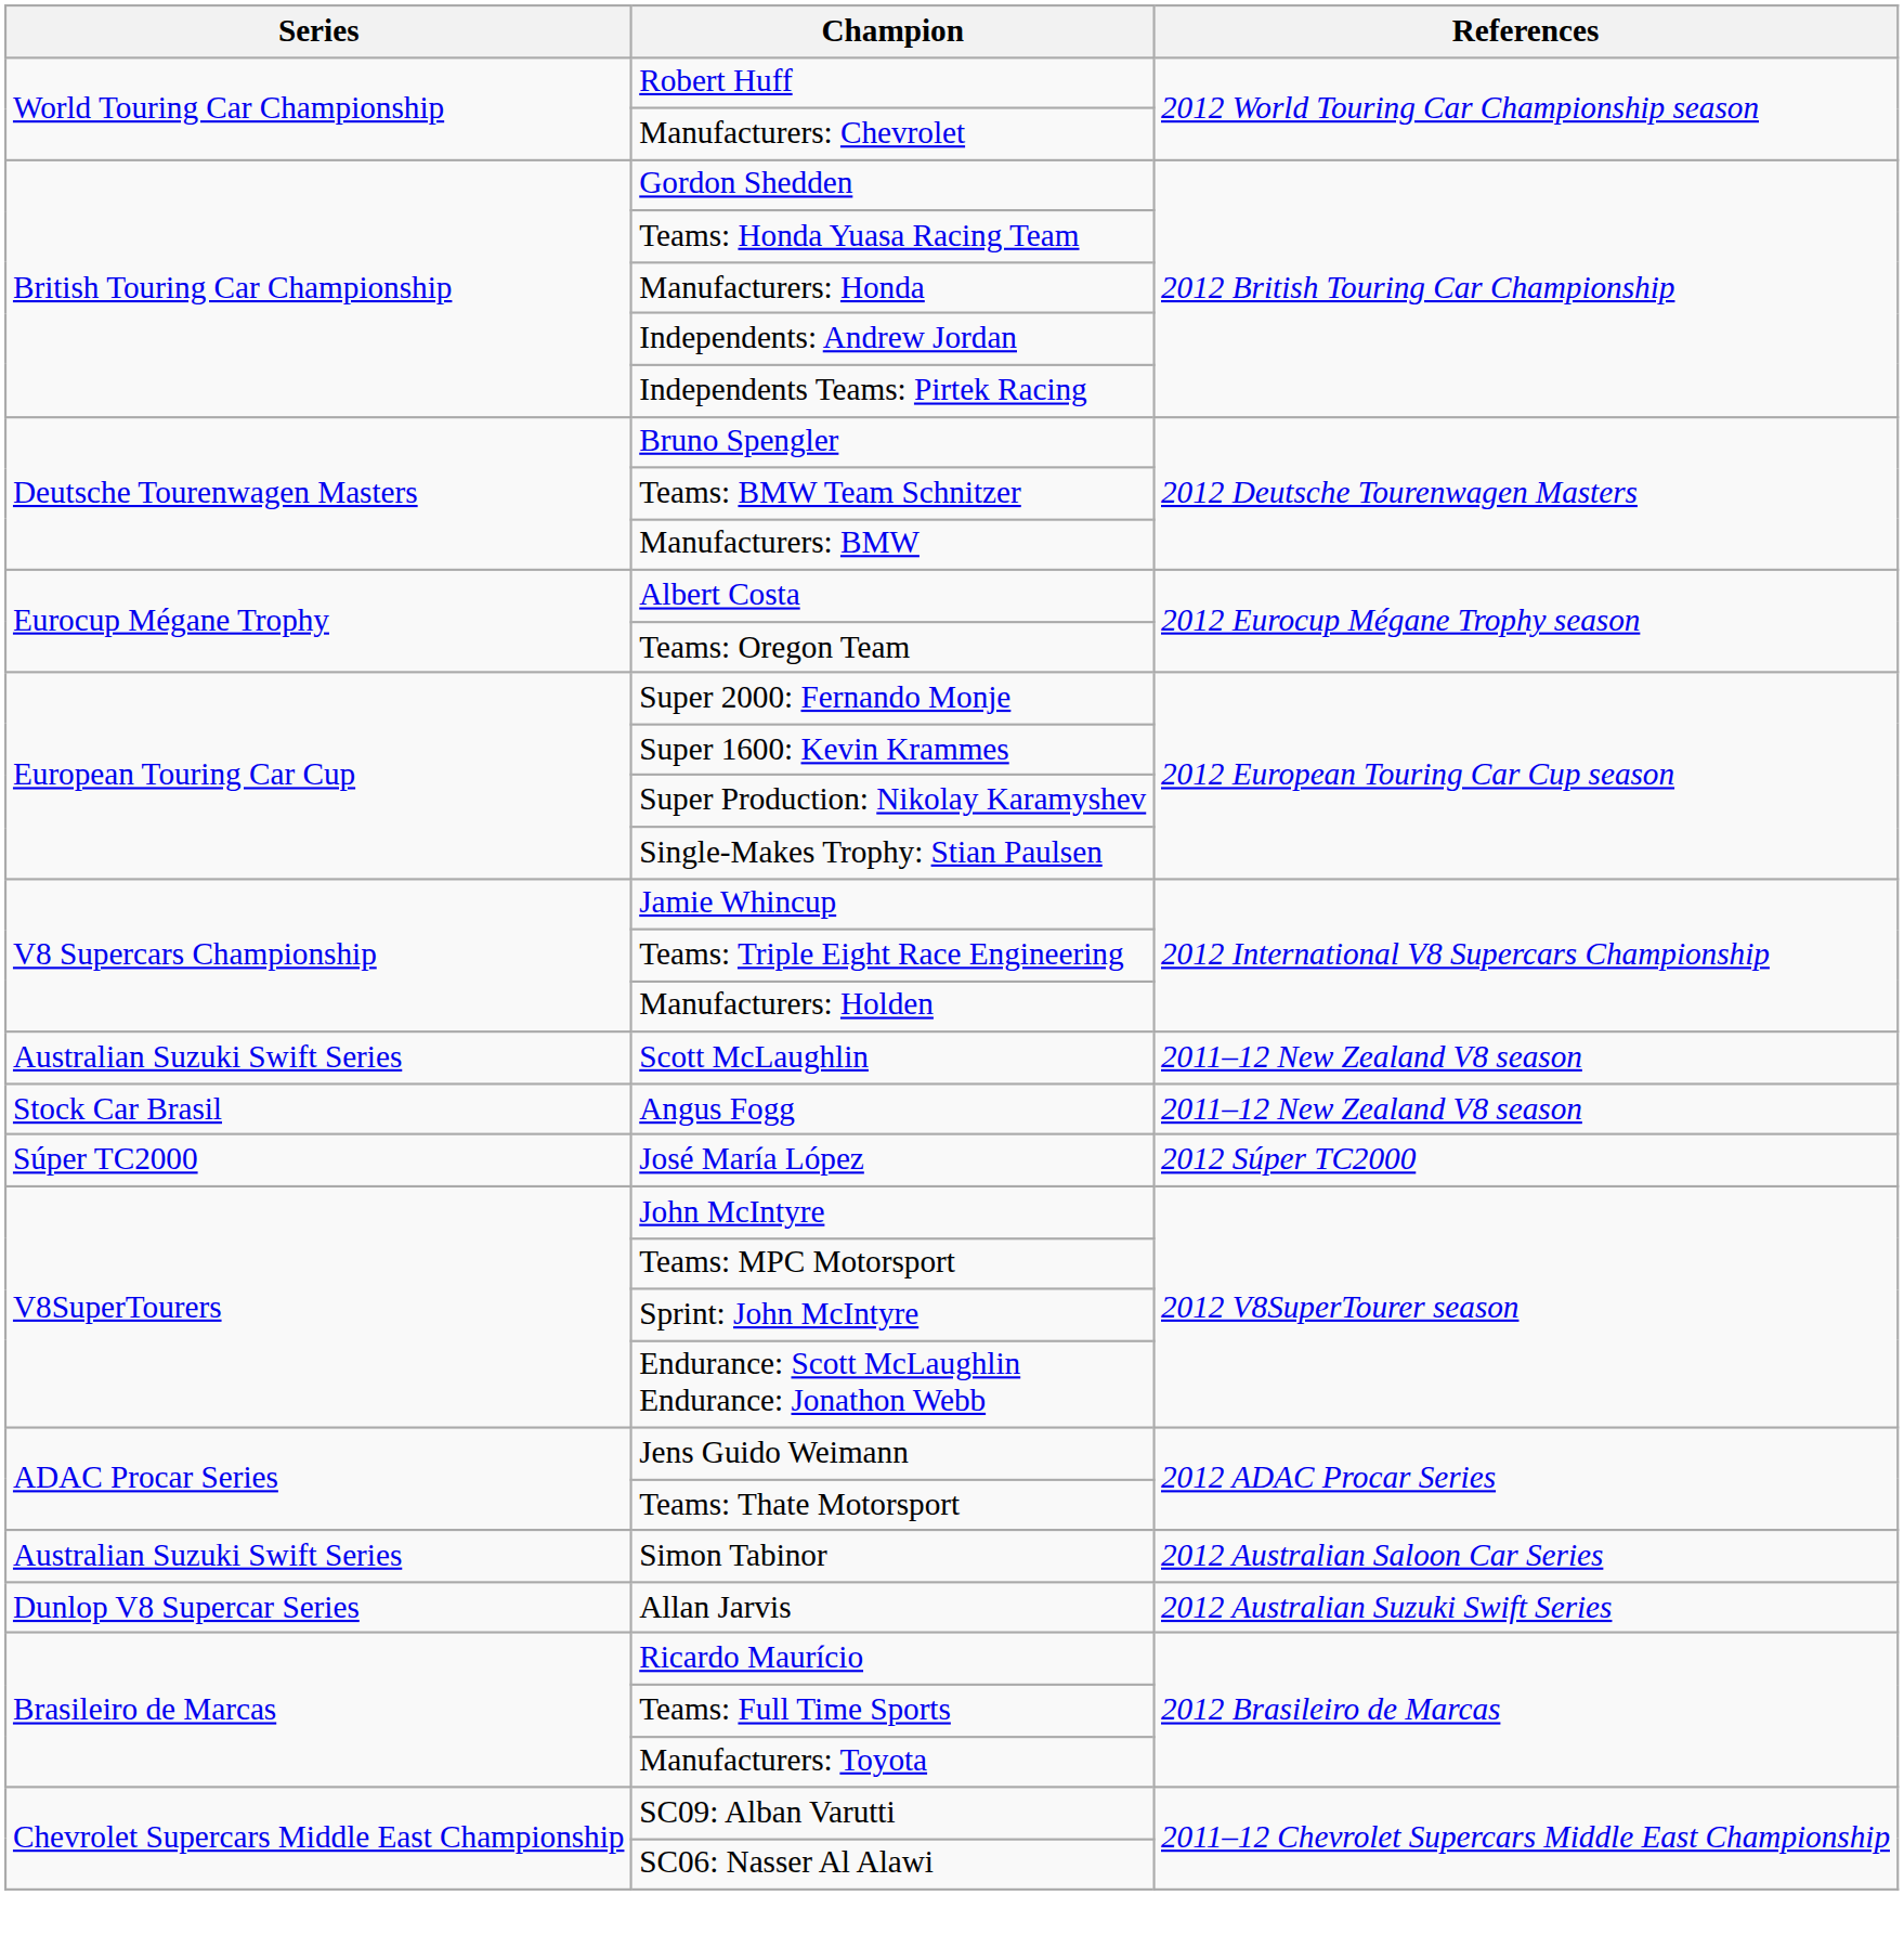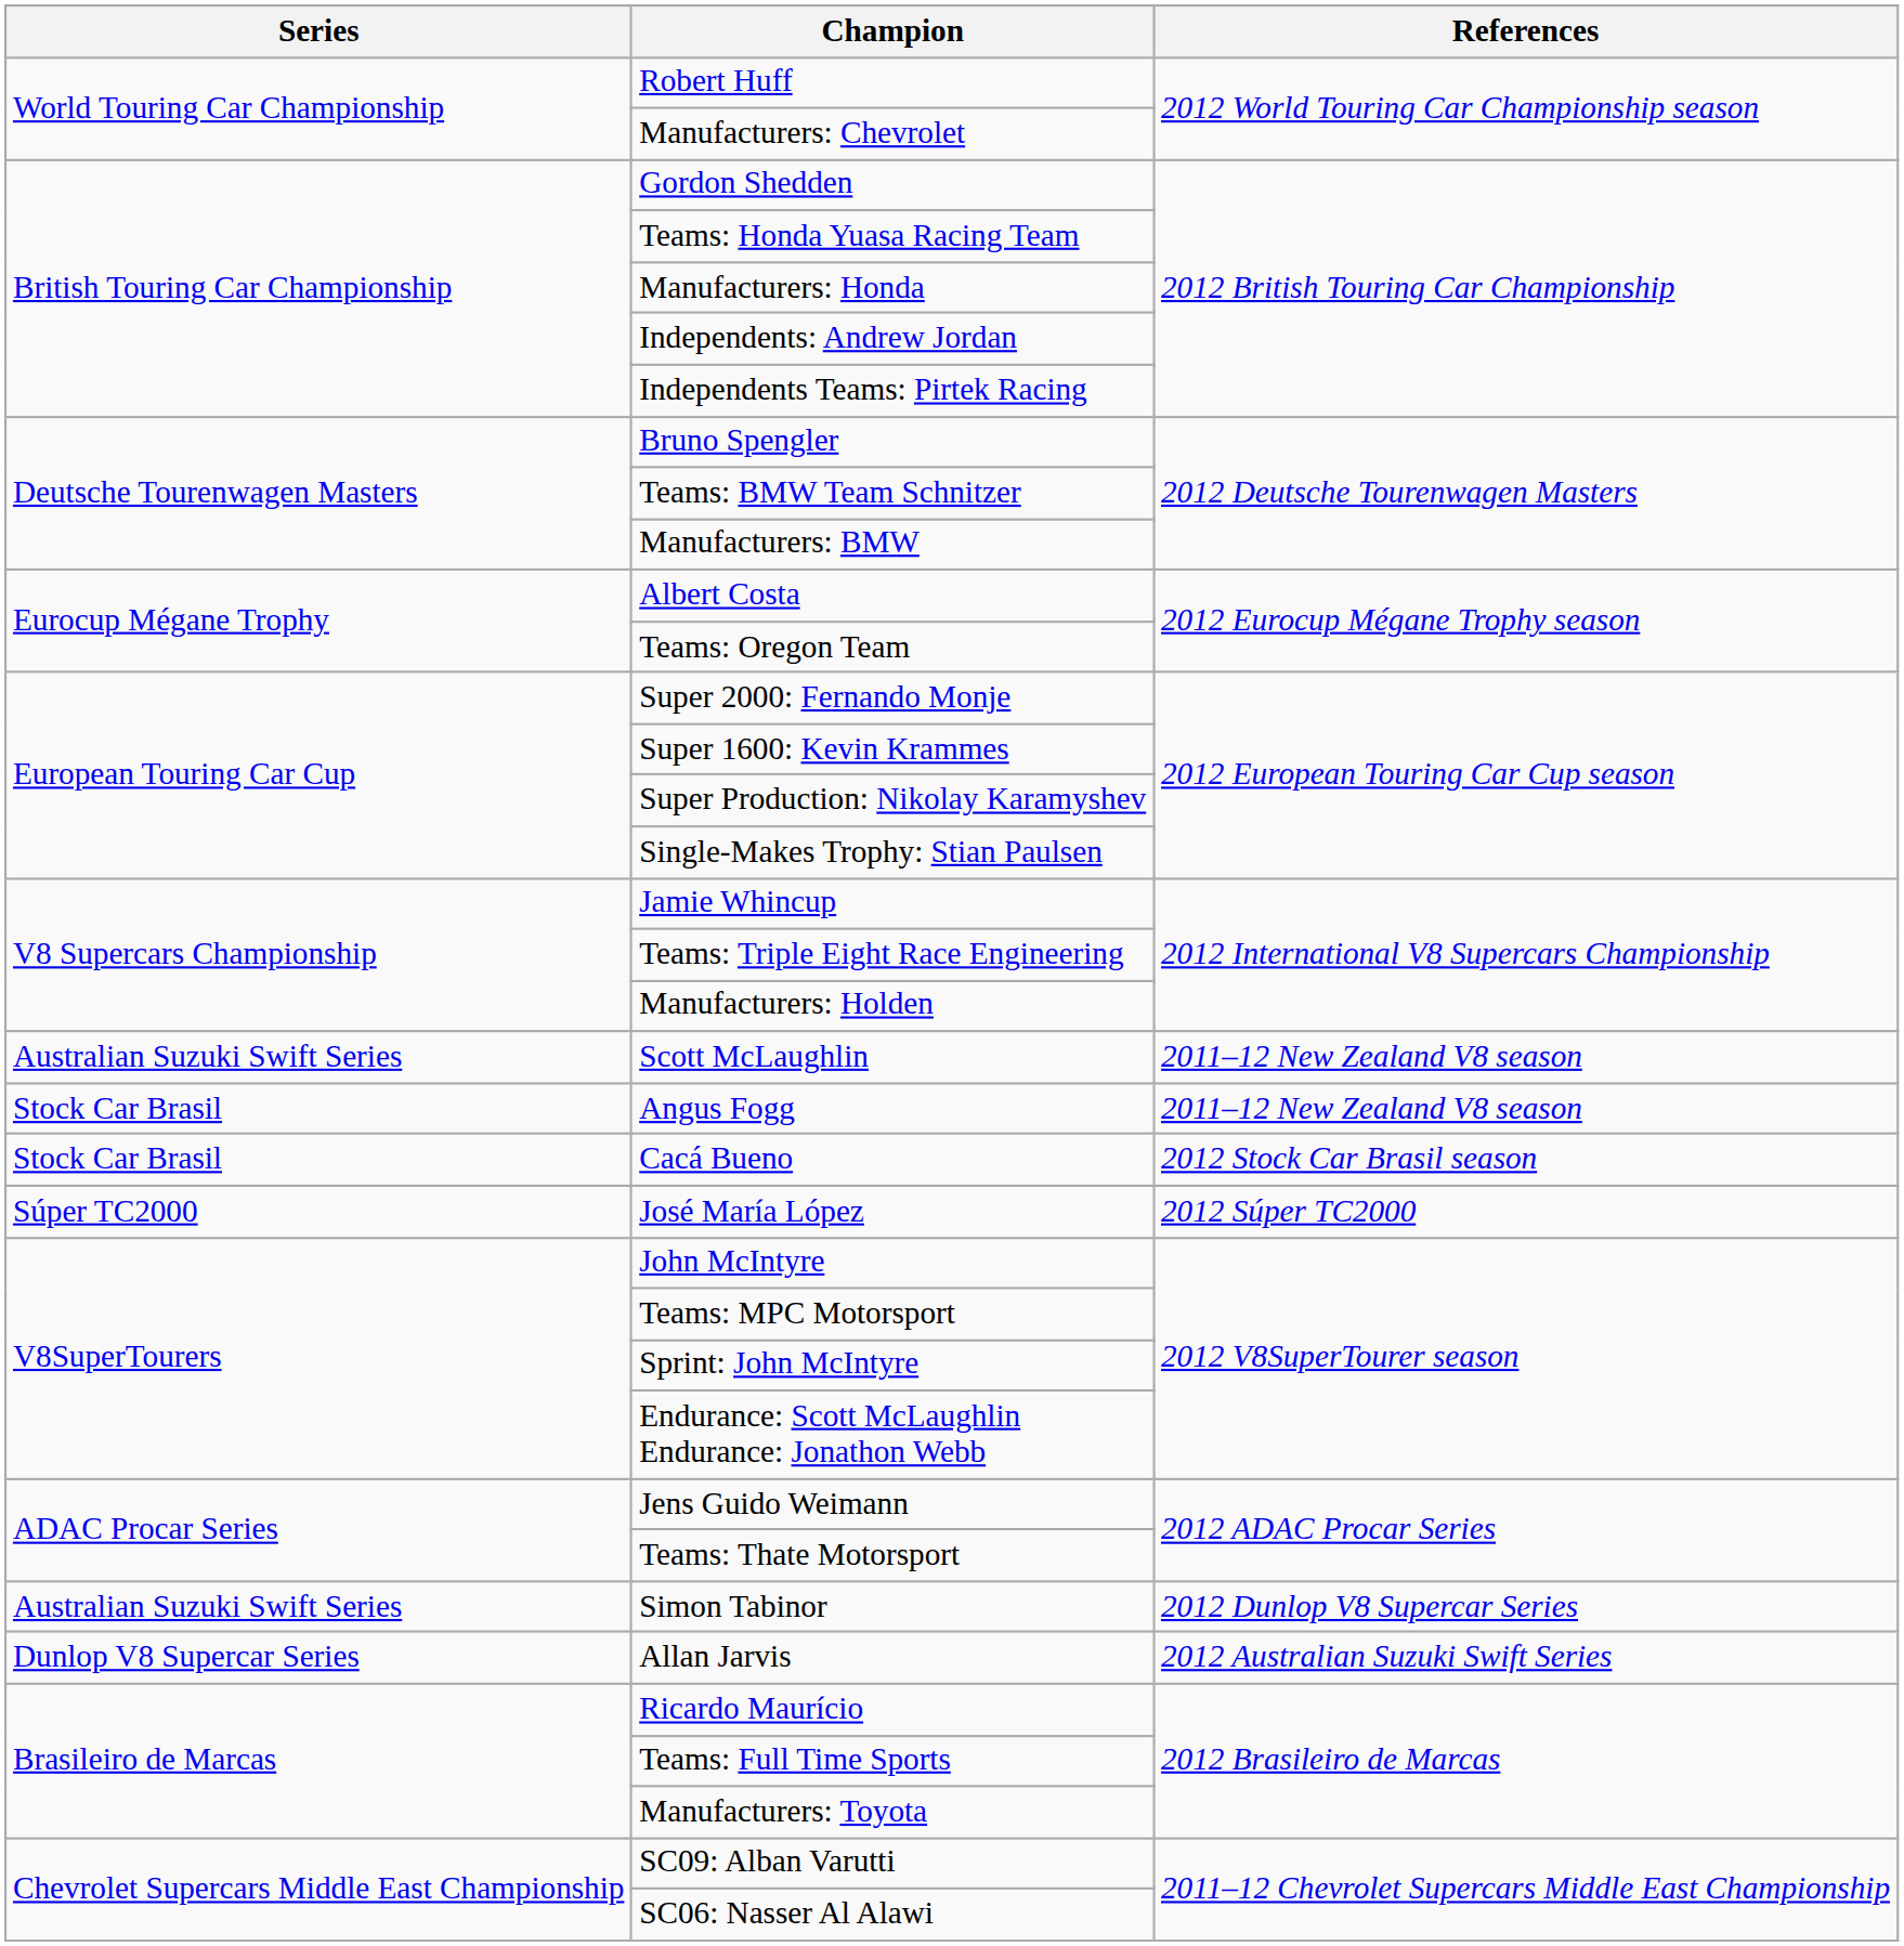+ row: Stock Car Brasil | Cacá Bueno | 2012 Stock Car Brasil season
Simon Tabinor | References: 2012 Australian Saloon Car Series -> 2012 Dunlop V8 Supercar Series
